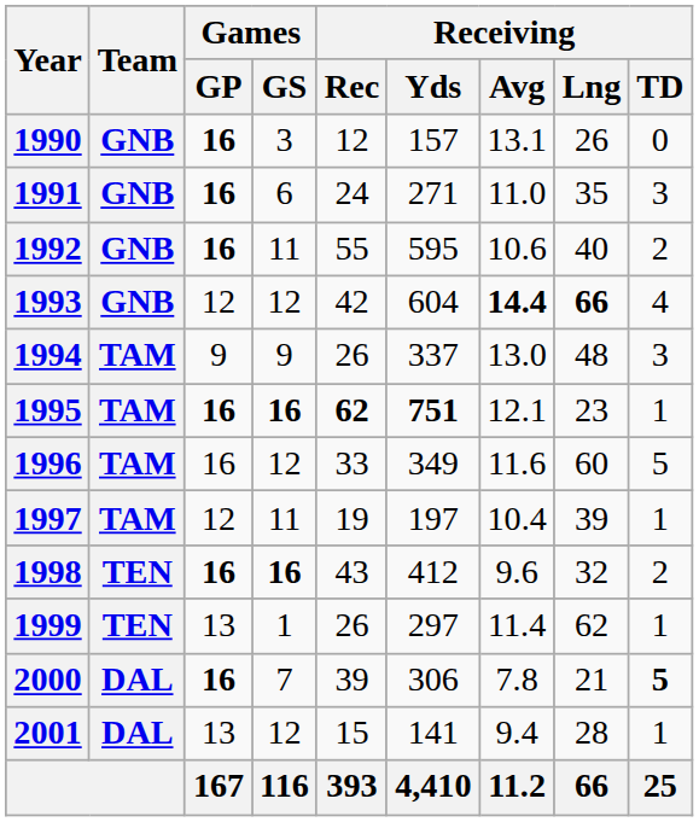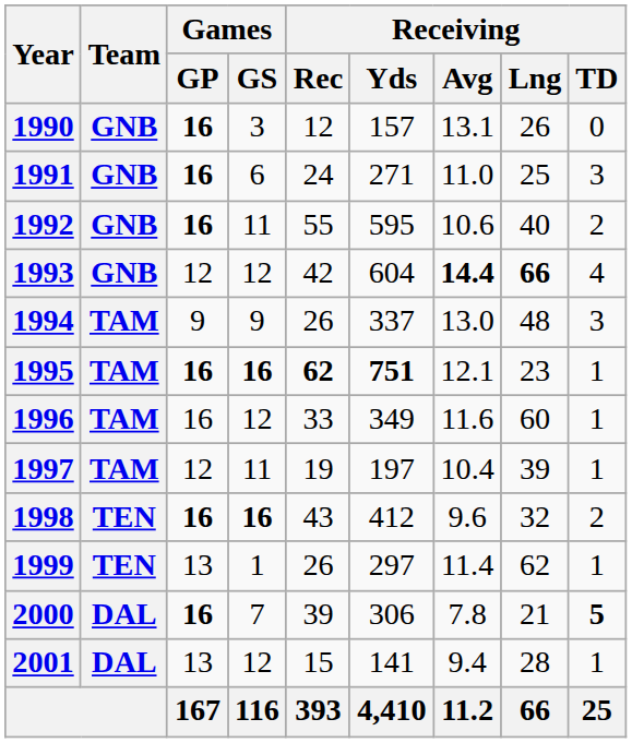1991 | Receiving / Lng: 35 -> 25
1996 | Receiving / TD: 5 -> 1
